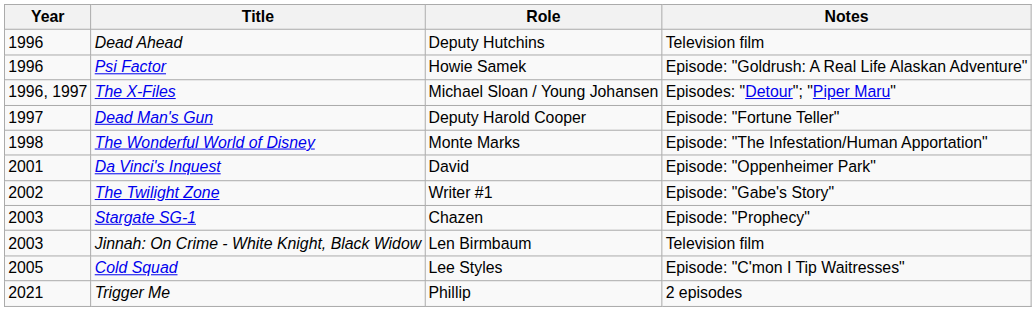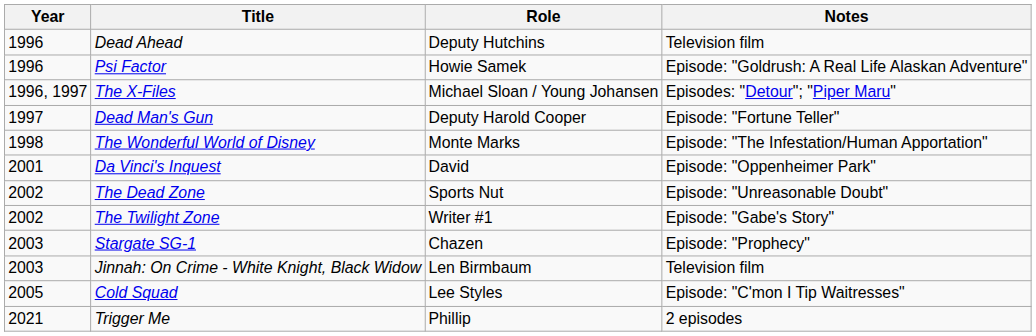+ row: 2002 | The Dead Zone | Sports Nut | Episode: "Unreasonable Doubt"
